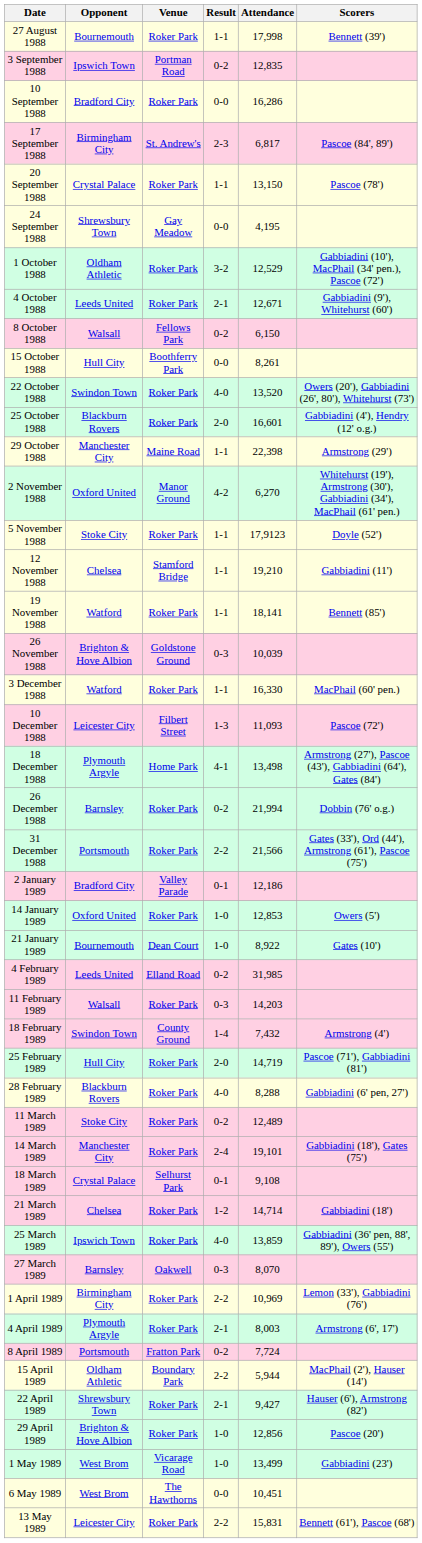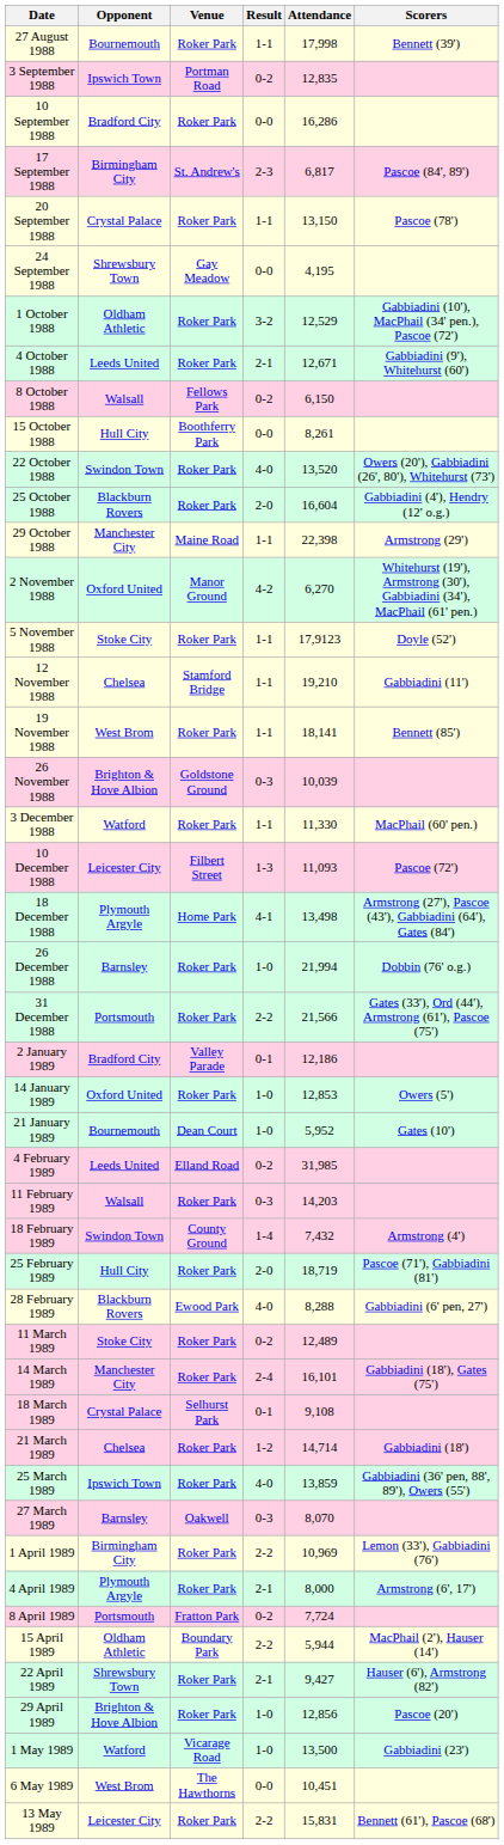25 October 1988 | Attendance: 16,601 -> 16,604
19 November 1988 | Opponent: Watford -> West Brom
3 December 1988 | Attendance: 16,330 -> 11,330
26 December 1988 | Result: 0-2 -> 1-0
21 January 1989 | Attendance: 8,922 -> 5,952
25 February 1989 | Attendance: 14,719 -> 18,719
28 February 1989 | Venue: Roker Park -> Ewood Park
14 March 1989 | Attendance: 19,101 -> 16,101
4 April 1989 | Attendance: 8,003 -> 8,000
1 May 1989 | Opponent: West Brom -> Watford
1 May 1989 | Attendance: 13,499 -> 13,500
